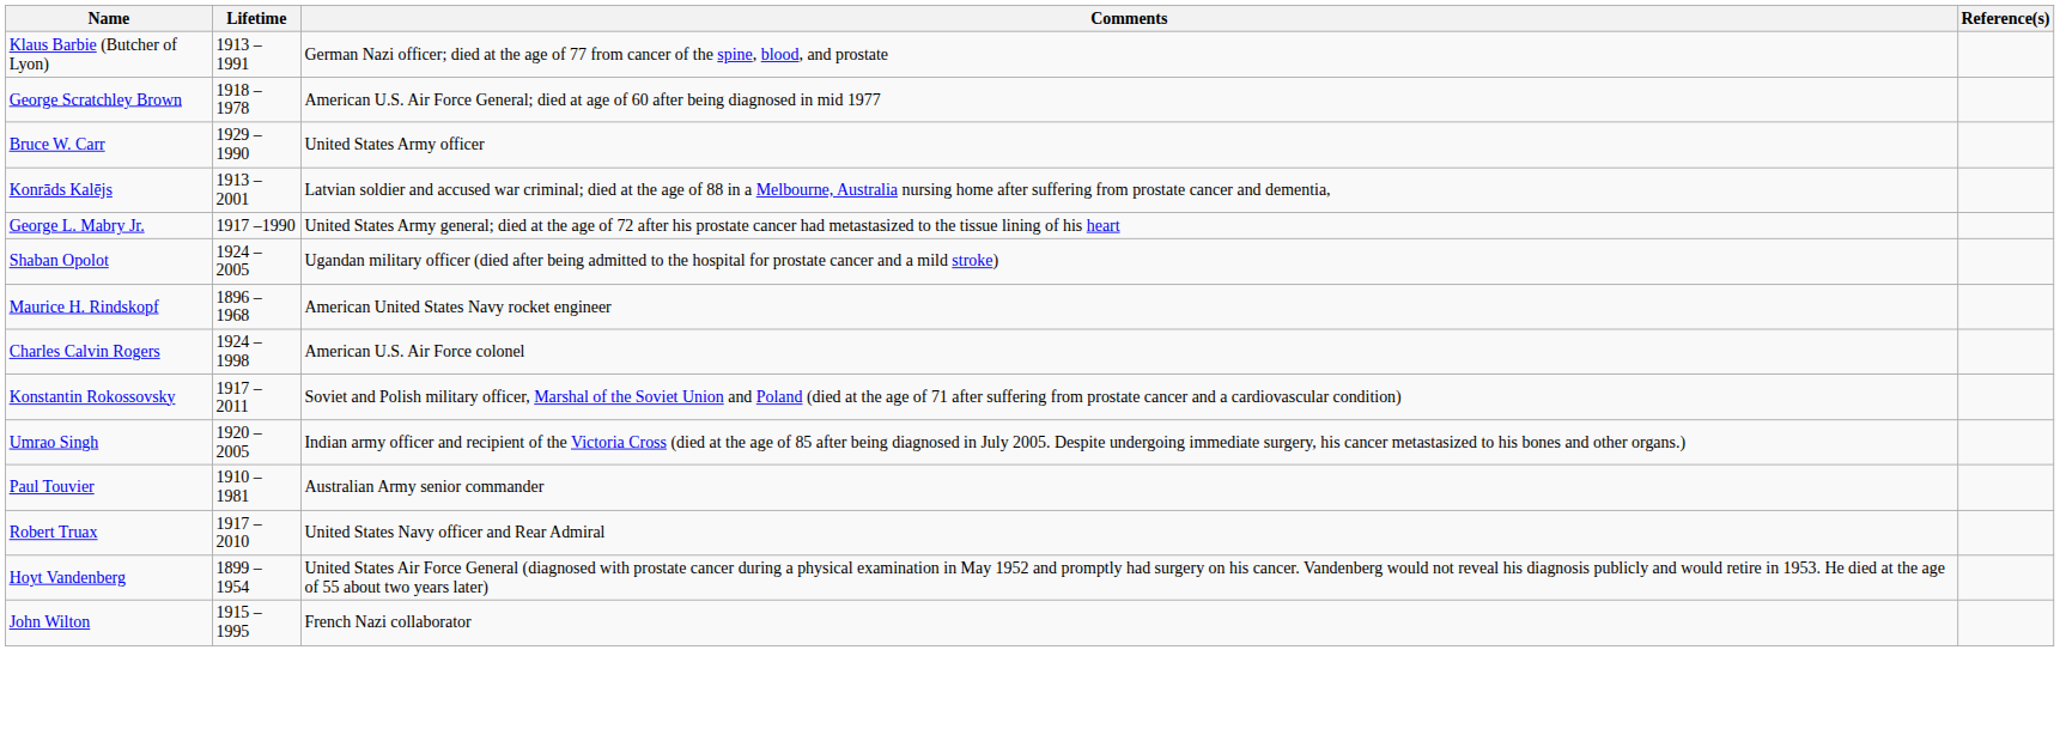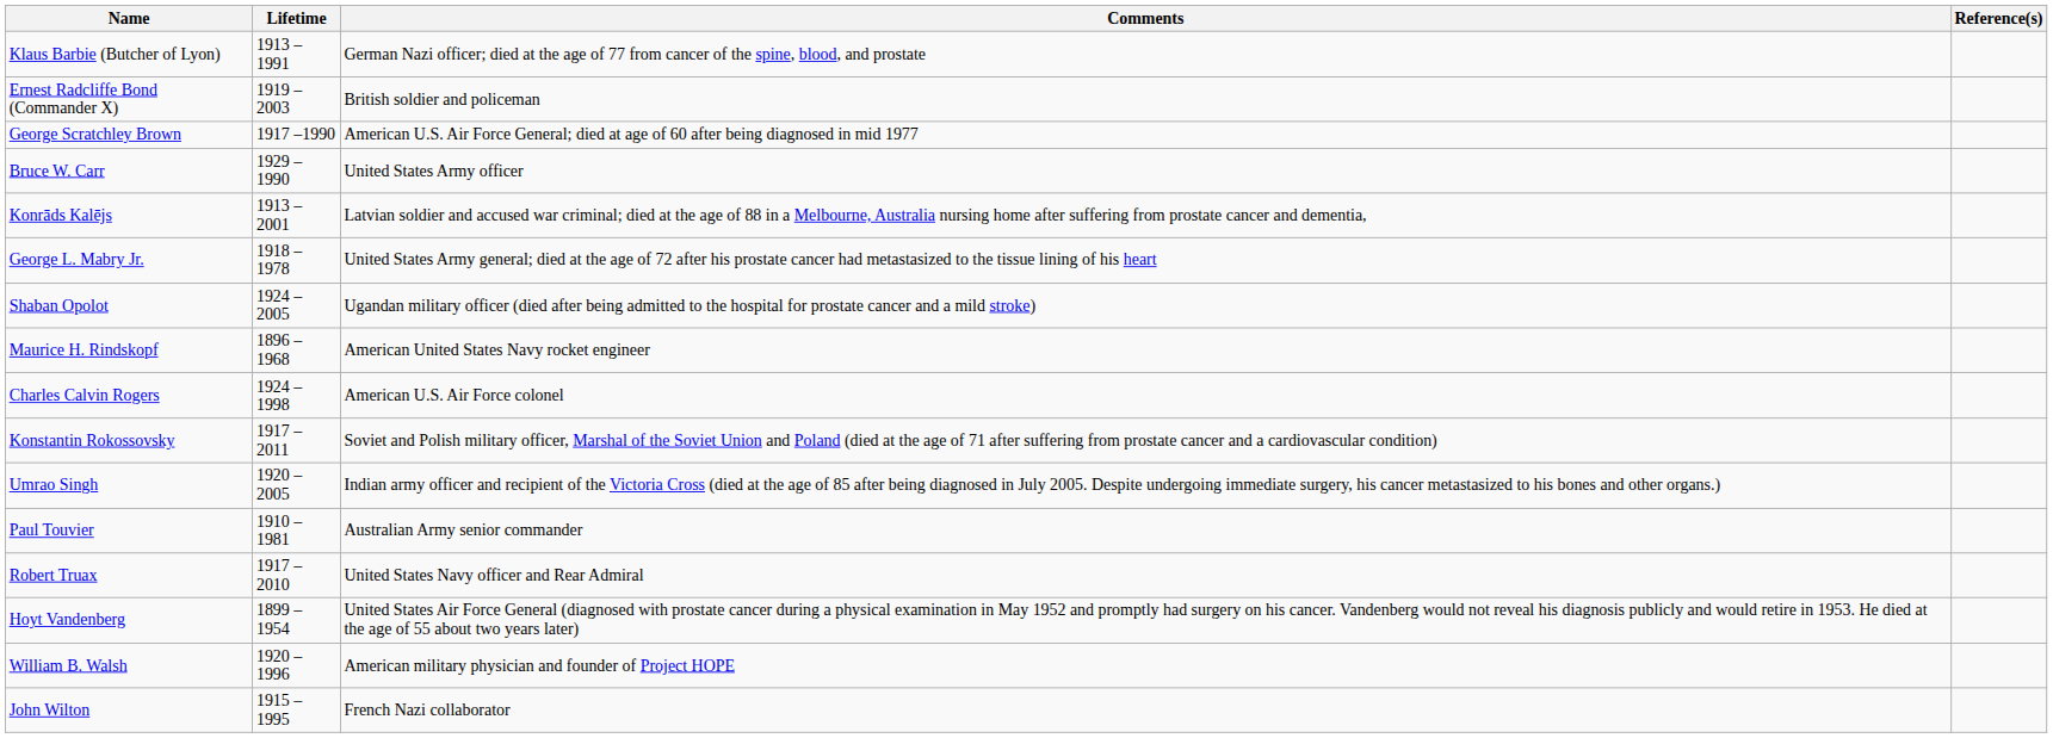+ row: Ernest Radcliffe Bond (Commander X) | 1919 – 2003 | British soldier and policeman
George Scratchley Brown | Lifetime: 1918 – 1978 -> 1917 –1990
George L. Mabry Jr. | Lifetime: 1917 –1990 -> 1918 – 1978
+ row: William B. Walsh | 1920 – 1996 | American military physician and founder of Project HOPE
